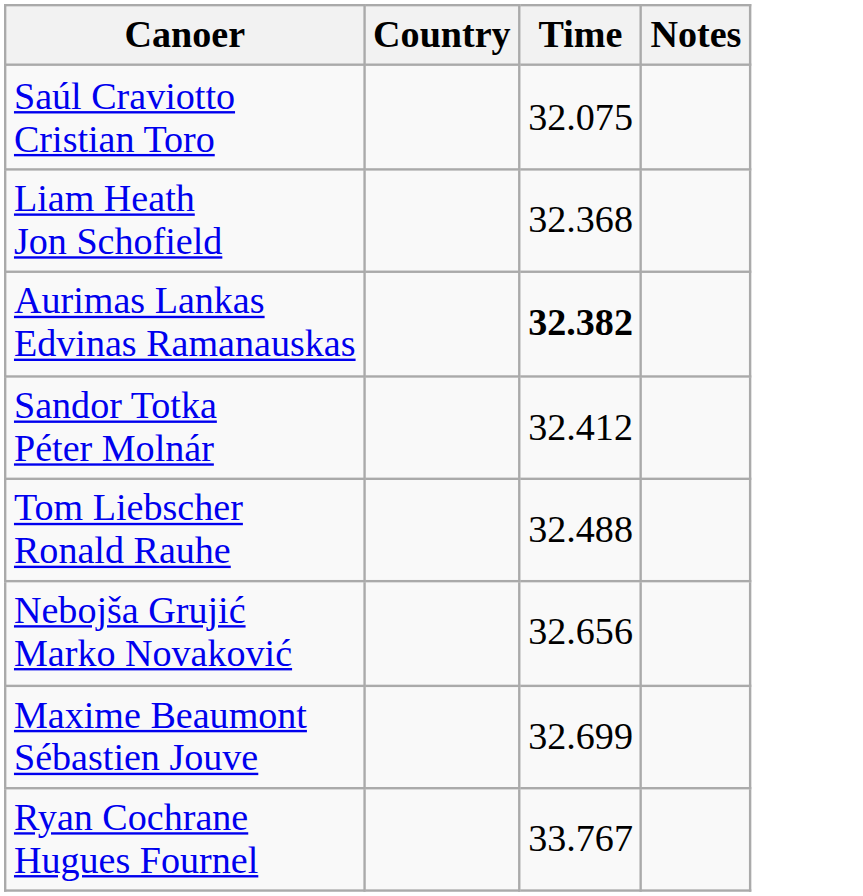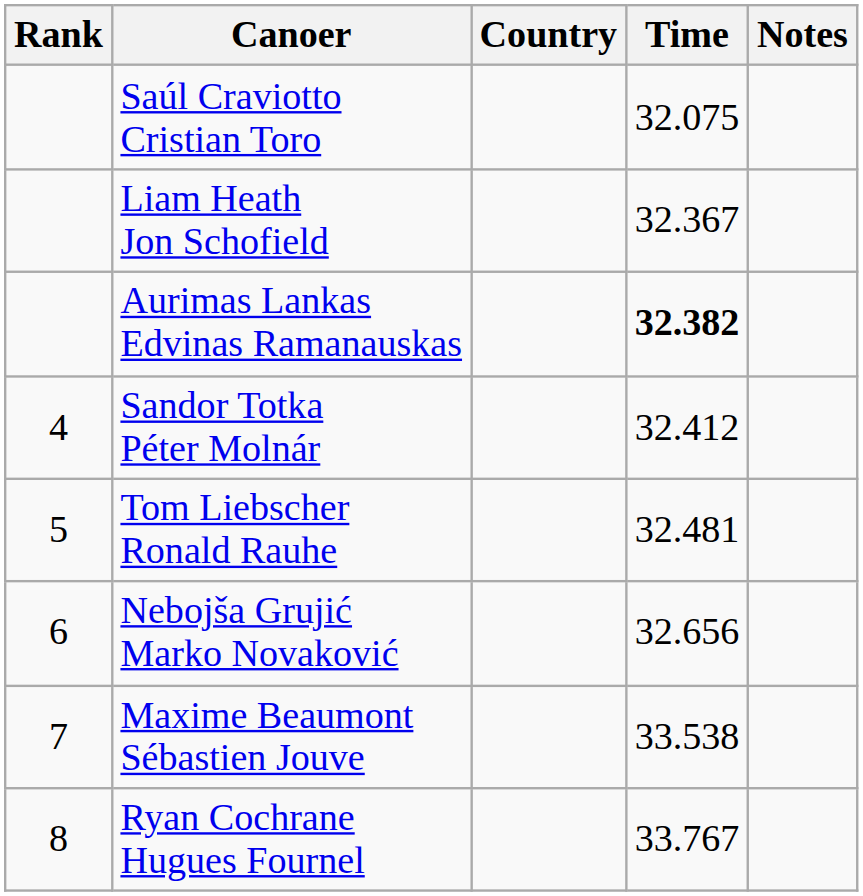+ column: Rank | 4 | 5 | 6 | 7 | 8
Liam Heath Jon Schofield | Time: 32.368 -> 32.367
Tom Liebscher Ronald Rauhe | Time: 32.488 -> 32.481
Maxime Beaumont Sébastien Jouve | Time: 32.699 -> 33.538
